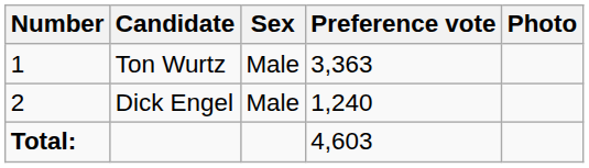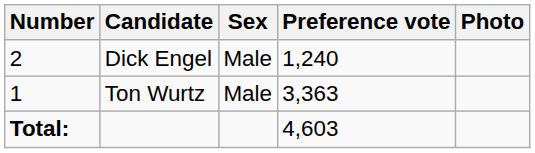rows swapped: Ton Wurtz <-> Dick Engel
